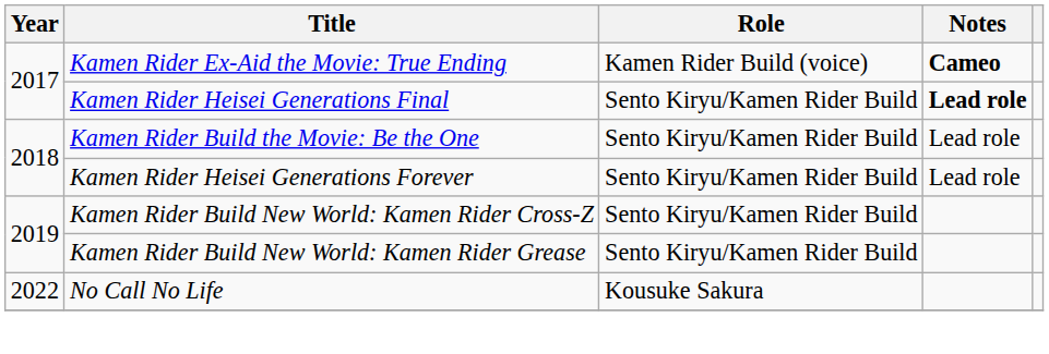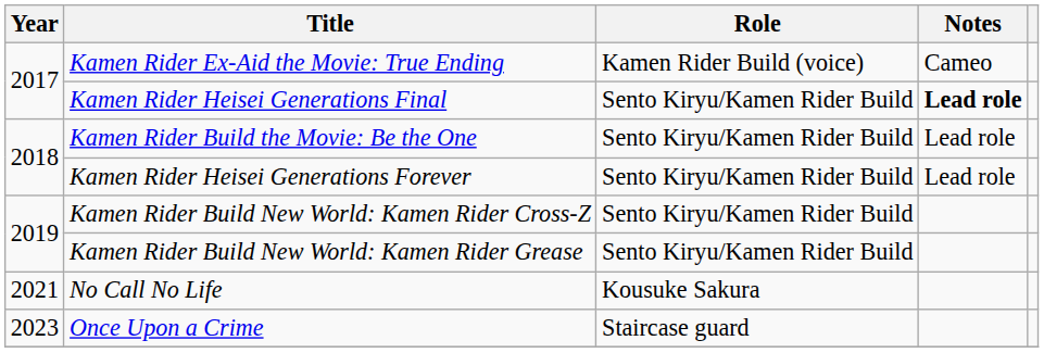Kamen Rider Ex-Aid the Movie: True Ending | Notes: bold -> normal
No Call No Life | Year: 2022 -> 2021
+ row: 2023 | Once Upon a Crime | Staircase guard
